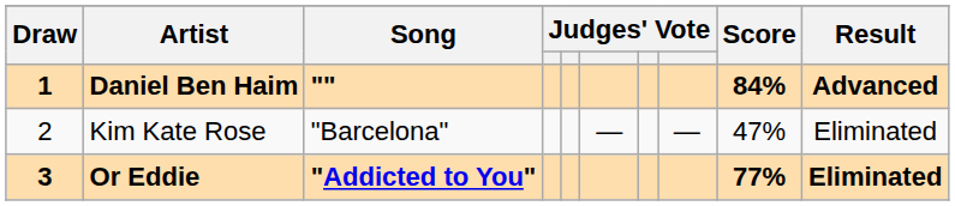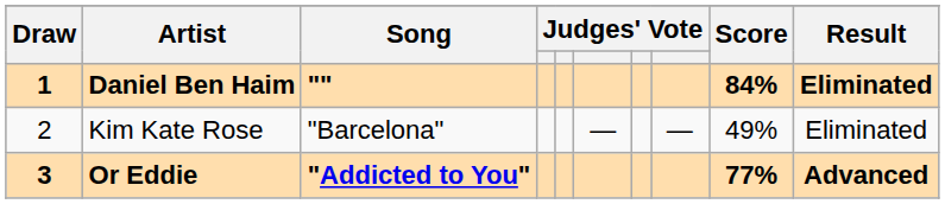Daniel Ben Haim | Result: Advanced -> Eliminated
Kim Kate Rose | Score: 47% -> 49%
Or Eddie | Result: Eliminated -> Advanced
